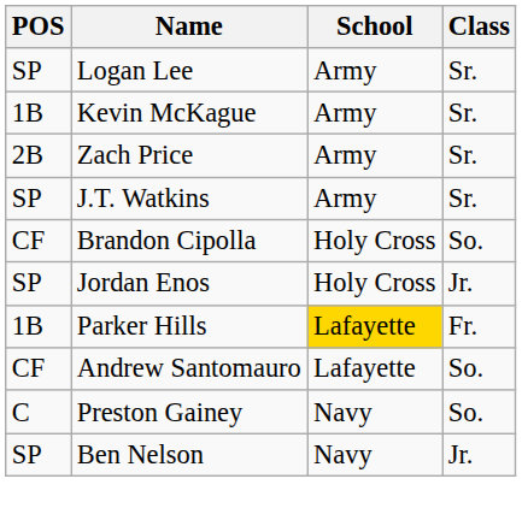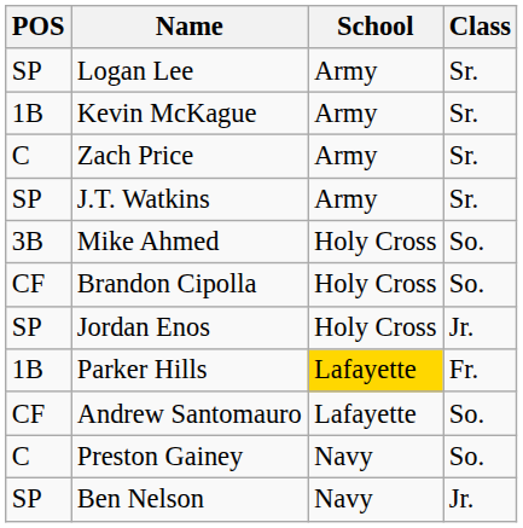Zach Price | POS: 2B -> C
+ row: 3B | Mike Ahmed | Holy Cross | So.
